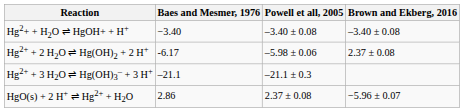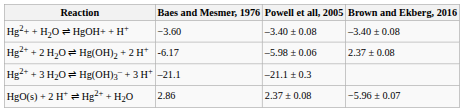Hg2+ + H2O ⇌ HgOH+ + H+ | Baes and Mesmer, 1976: −3.40 -> −3.60
